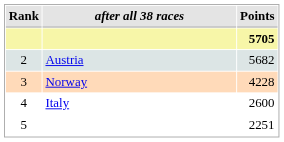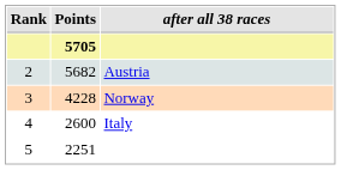columns swapped: after all 38 races <-> Points
